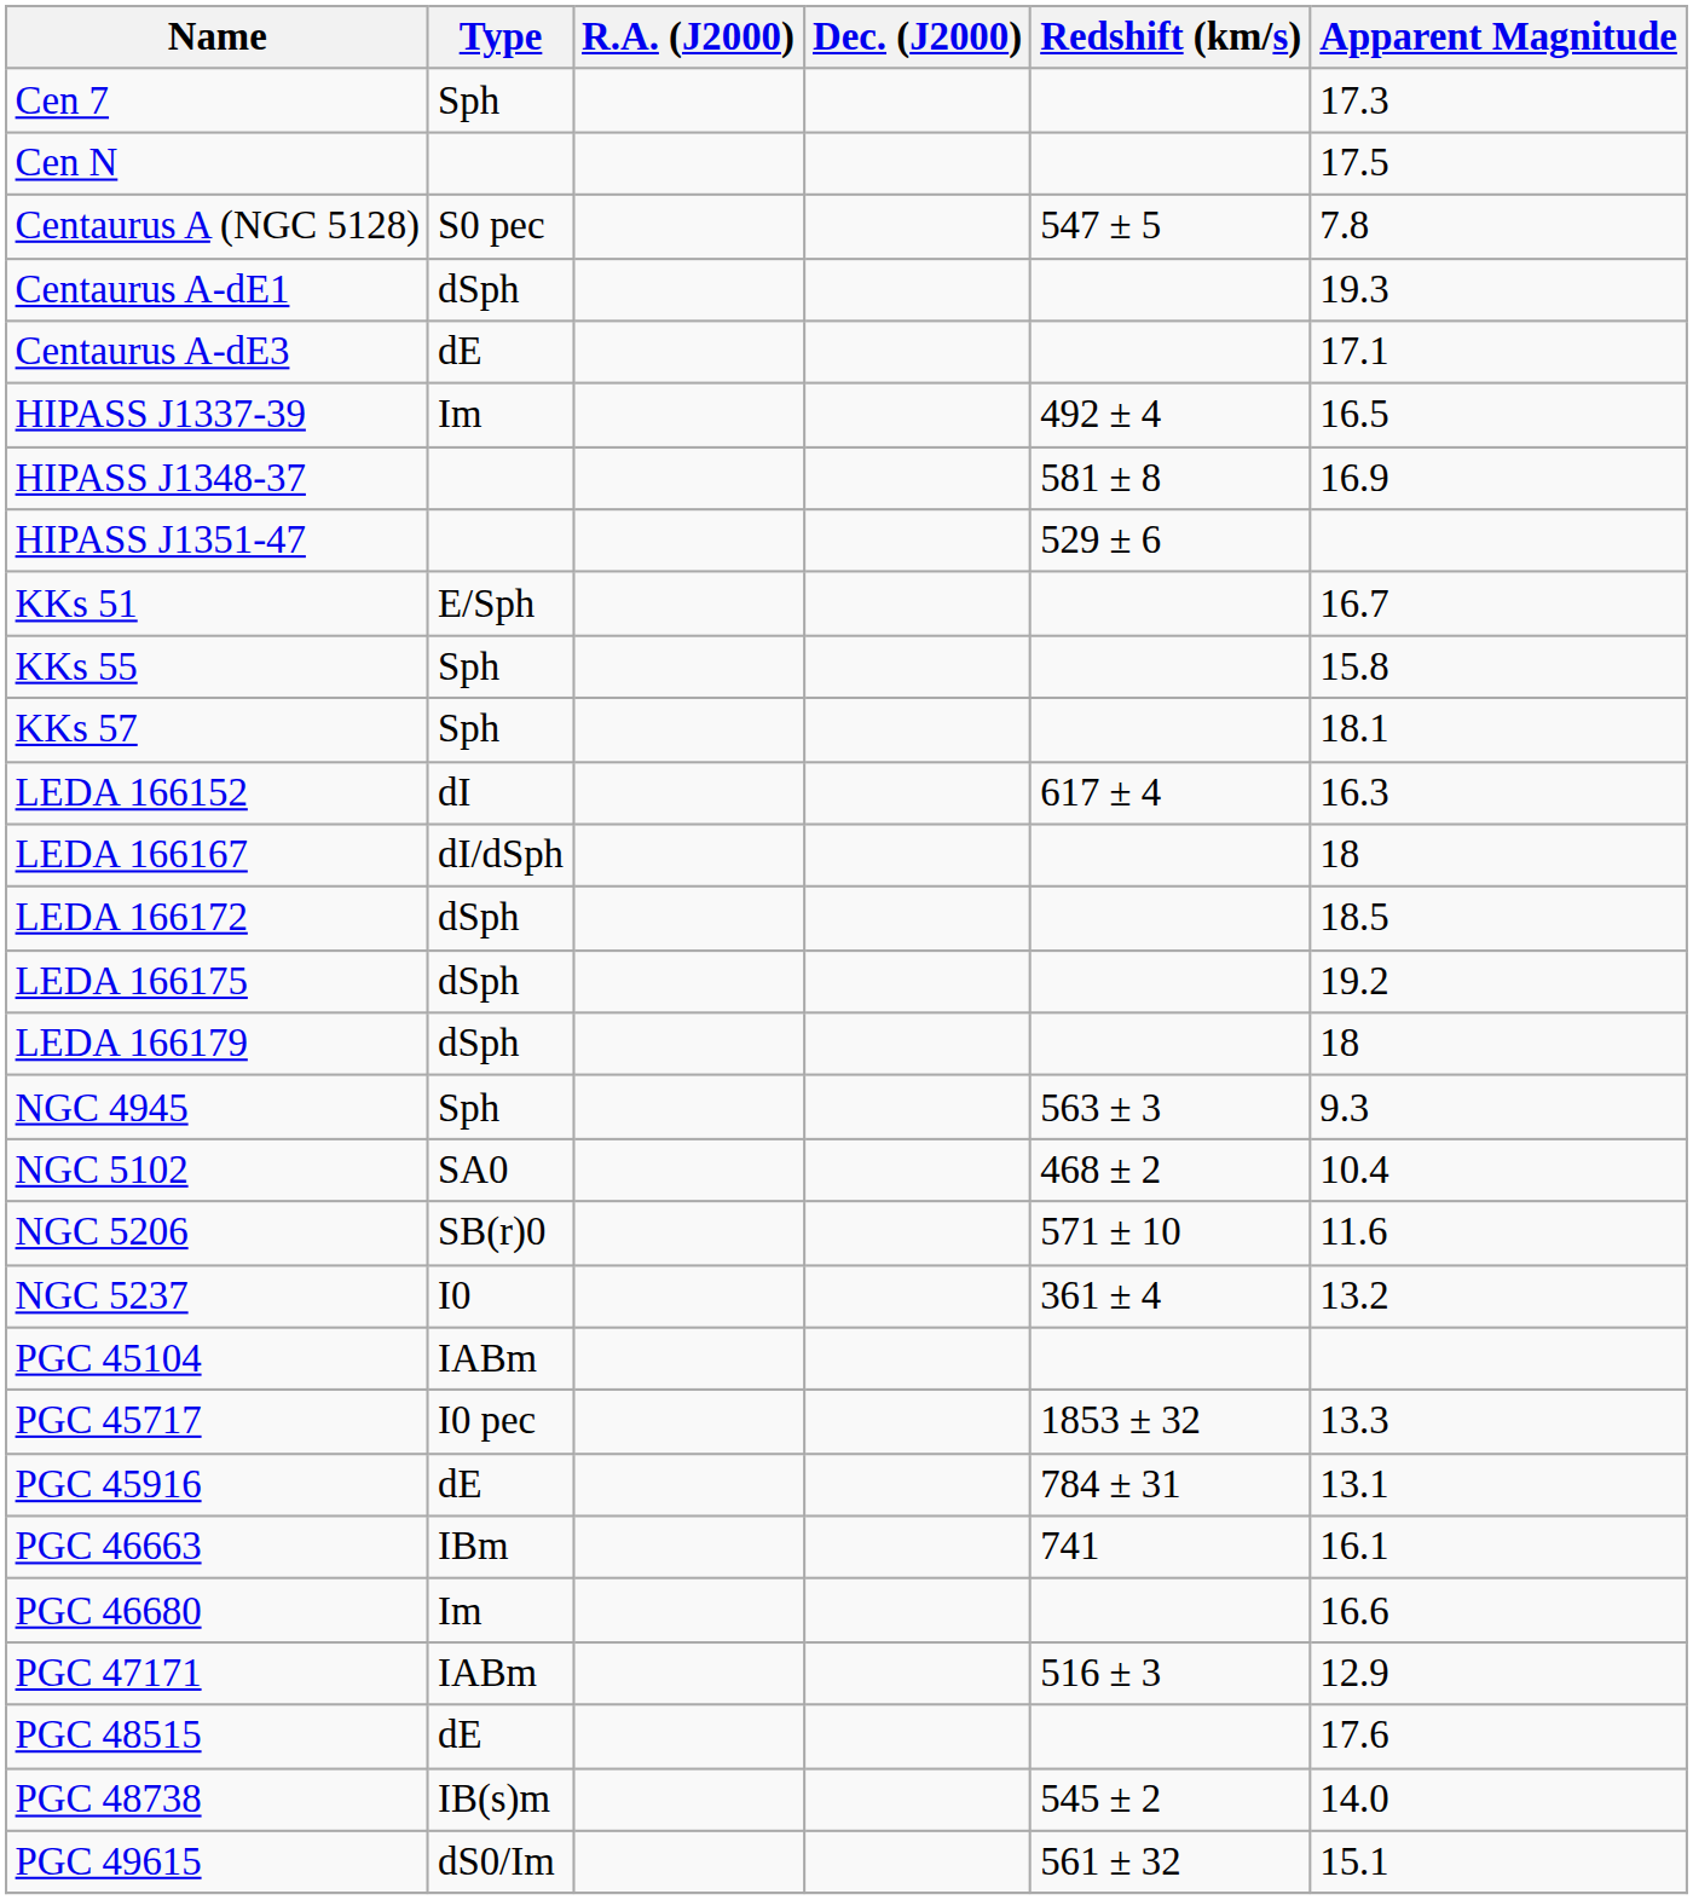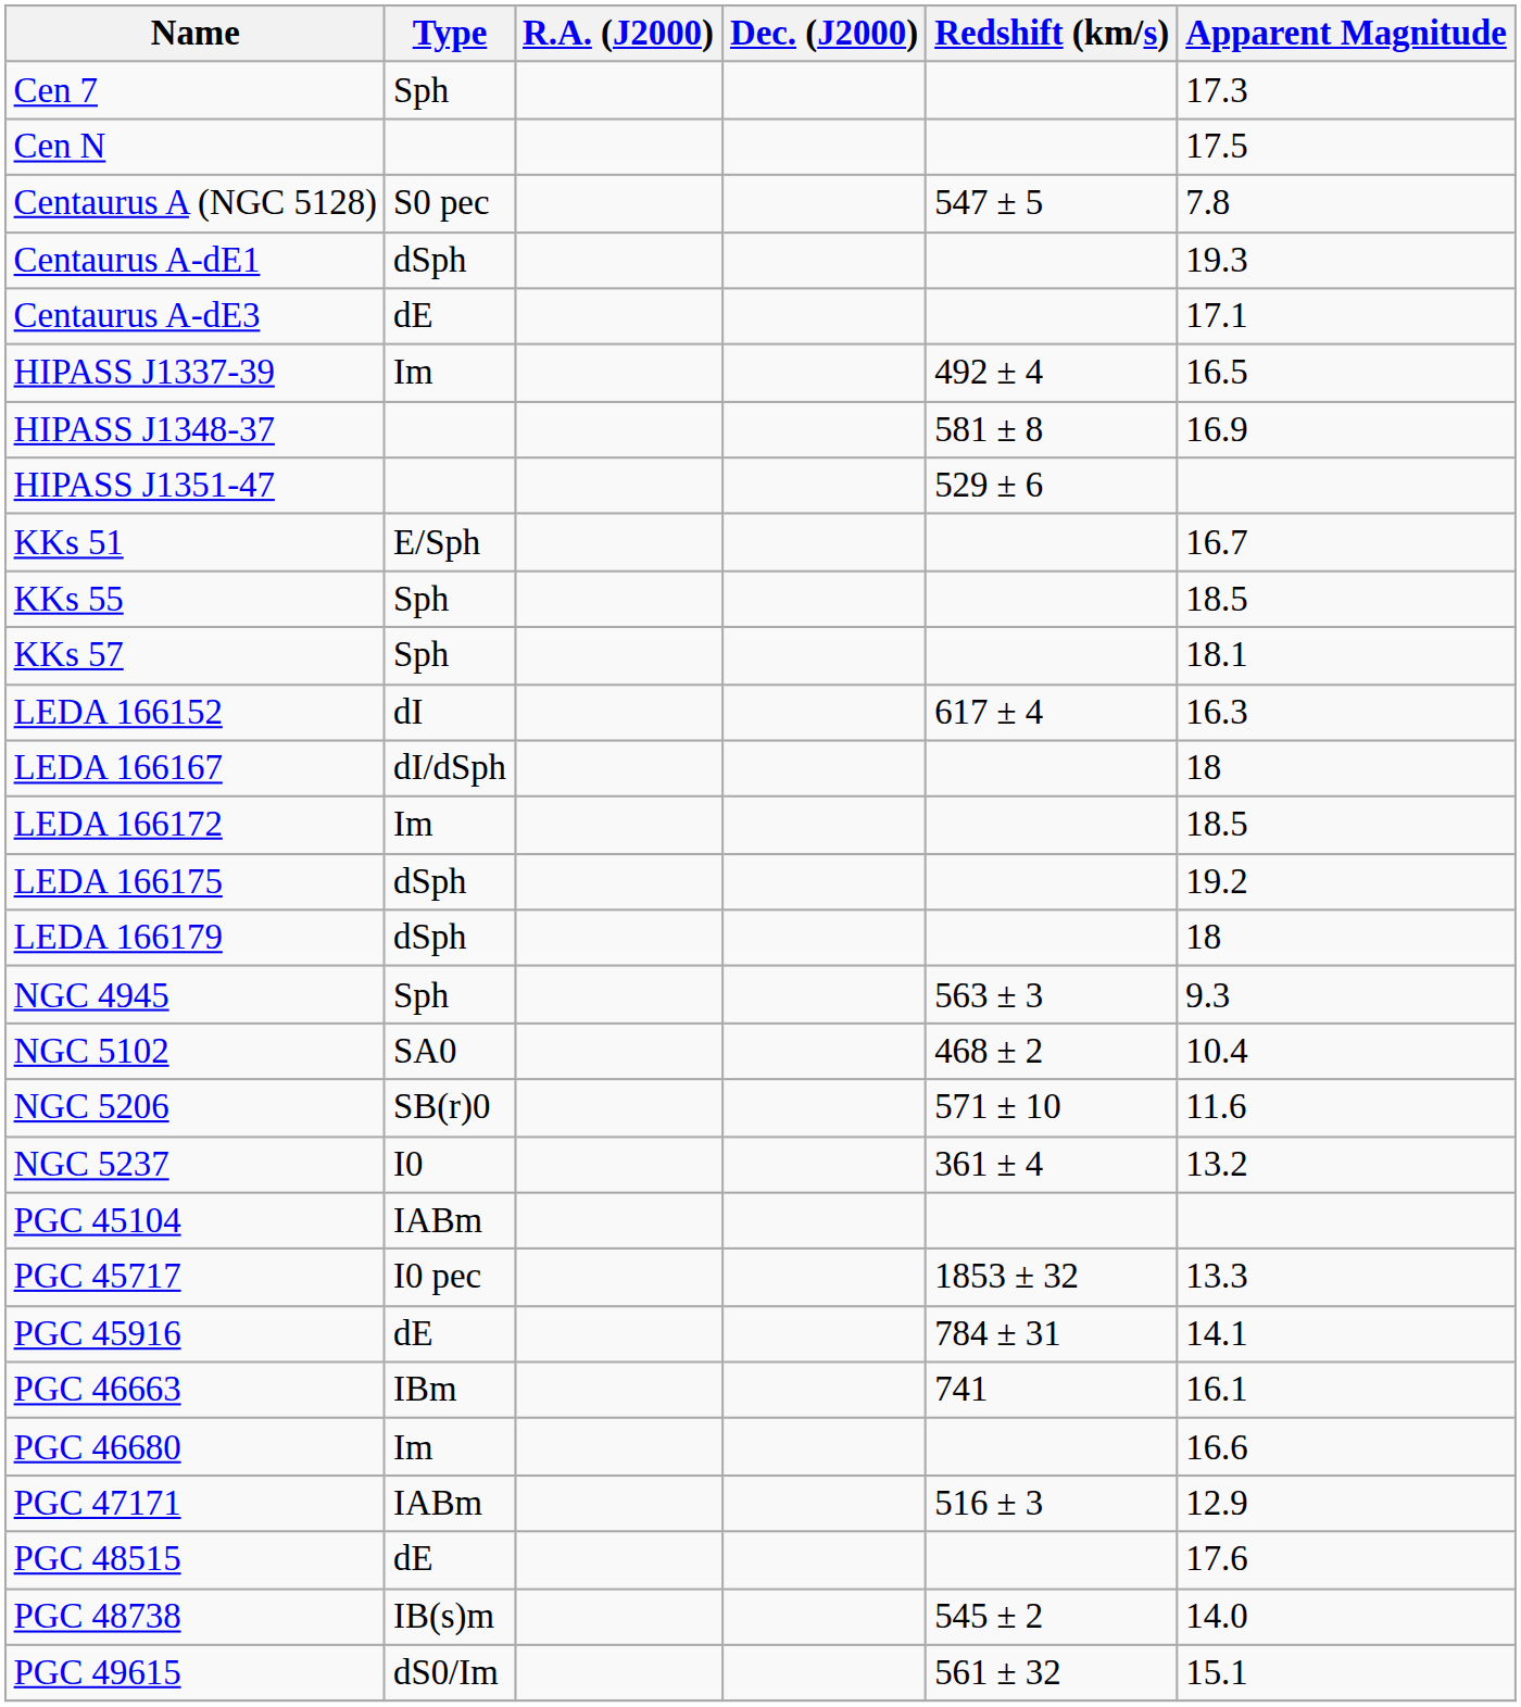KKs 55 | Apparent Magnitude: 15.8 -> 18.5
LEDA 166172 | Type: dSph -> Im
PGC 45916 | Apparent Magnitude: 13.1 -> 14.1
